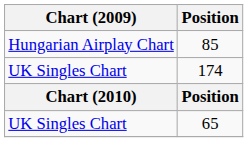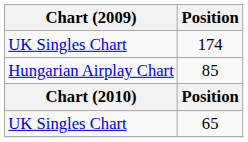rows swapped: 85 <-> 174
